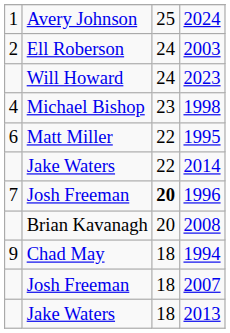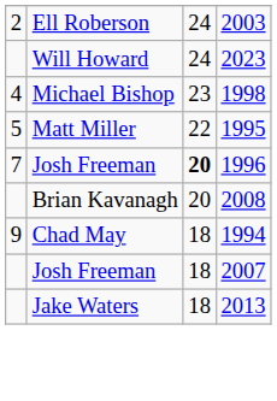- row: 1 | Avery Johnson | 25 | 2024
1995 | column 1: 6 -> 5
- row: Jake Waters | 22 | 2014
